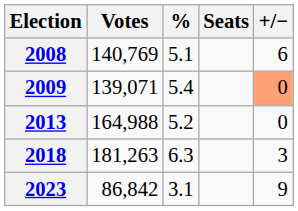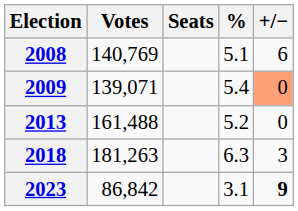columns swapped: % <-> Seats
2013 | Votes: 164,988 -> 161,488
2023 | +/−: normal -> bold
